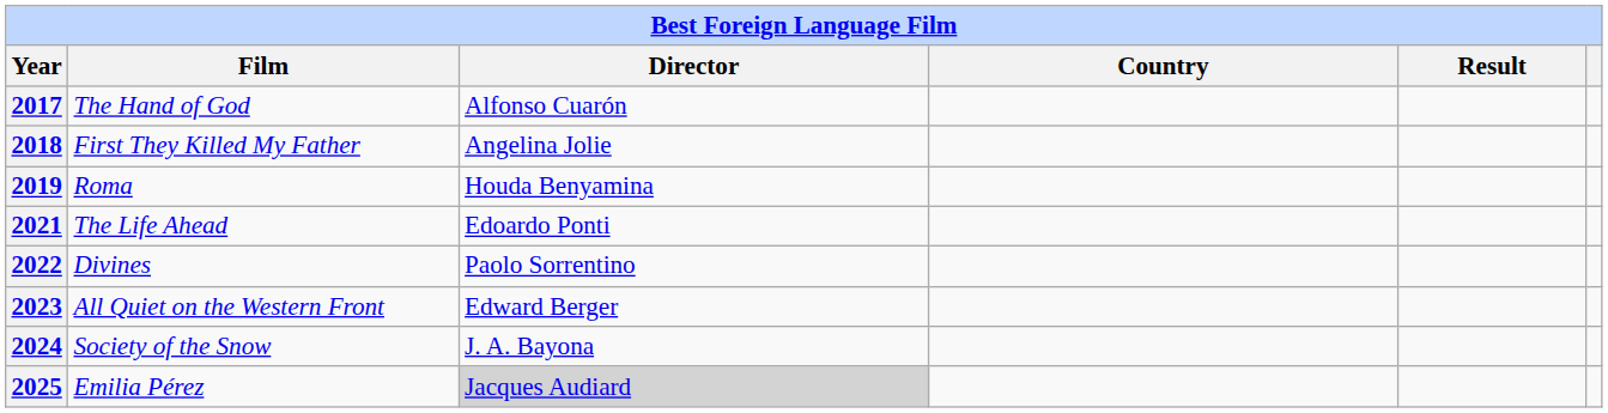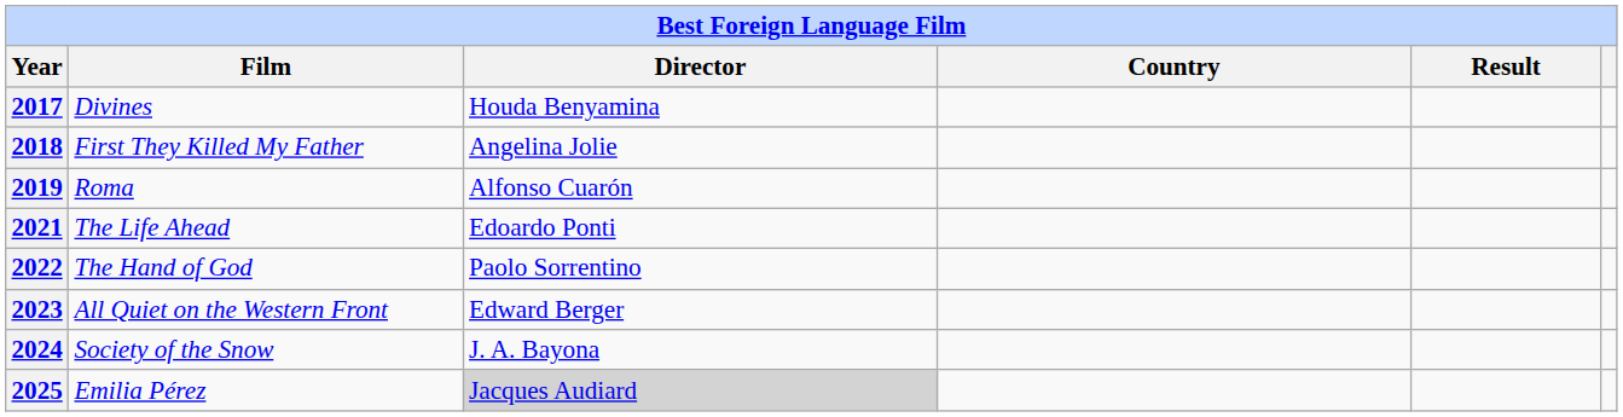2017 | Film: The Hand of God -> Divines
2017 | Director: Alfonso Cuarón -> Houda Benyamina
2019 | Director: Houda Benyamina -> Alfonso Cuarón
2022 | Film: Divines -> The Hand of God
